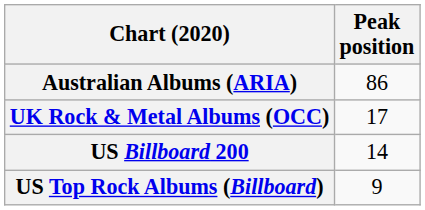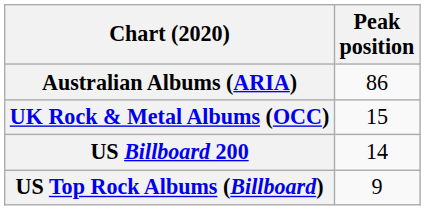UK Rock & Metal Albums (OCC) | Peak position: 17 -> 15
